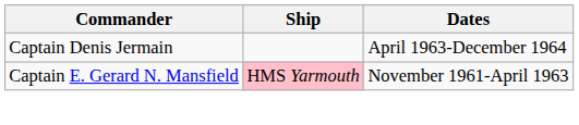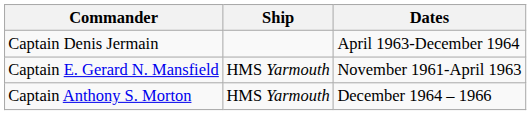Captain E. Gerard N. Mansfield | Ship: pink background -> no background
+ row: Captain Anthony S. Morton | HMS Yarmouth | December 1964 – 1966
